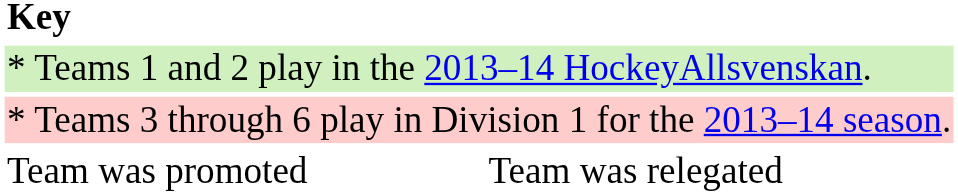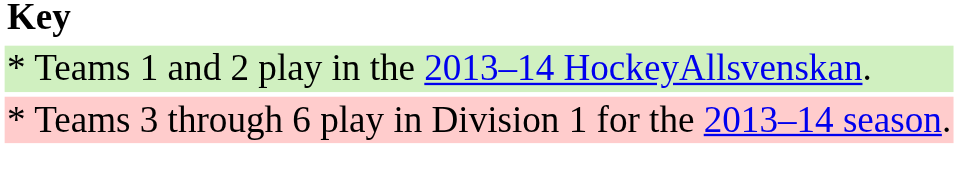- row: Team was promoted | Team was relegated
